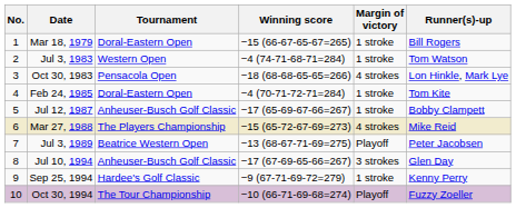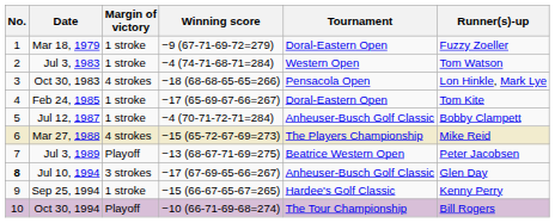columns swapped: Tournament <-> Margin of victory
Mar 18, 1979 | Winning score: −15 (66-67-65-67=265) -> −9 (67-71-69-72=279)
Mar 18, 1979 | Runner(s)-up: Bill Rogers -> Fuzzy Zoeller
Feb 24, 1985 | Winning score: −4 (70-71-72-71=284) -> −17 (65-69-67-66=267)
Jul 12, 1987 | Winning score: −17 (65-69-67-66=267) -> −4 (70-71-72-71=284)
Jul 10, 1994 | No.: normal -> bold
Sep 25, 1994 | Winning score: −9 (67-71-69-72=279) -> −15 (66-67-65-67=265)
Oct 30, 1994 | Runner(s)-up: Fuzzy Zoeller -> Bill Rogers
